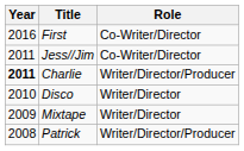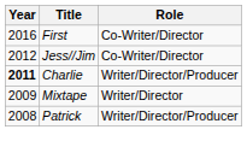Jess//Jim | Year: 2011 -> 2012
- row: 2010 | Disco | Writer/Director
